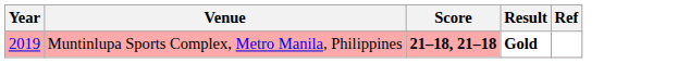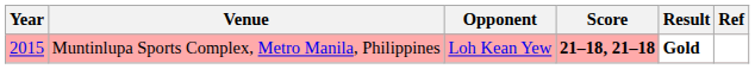+ column: Opponent | Loh Kean Yew
Muntinlupa Sports Complex, Metro Manila, Philippines | Year: 2019 -> 2015
